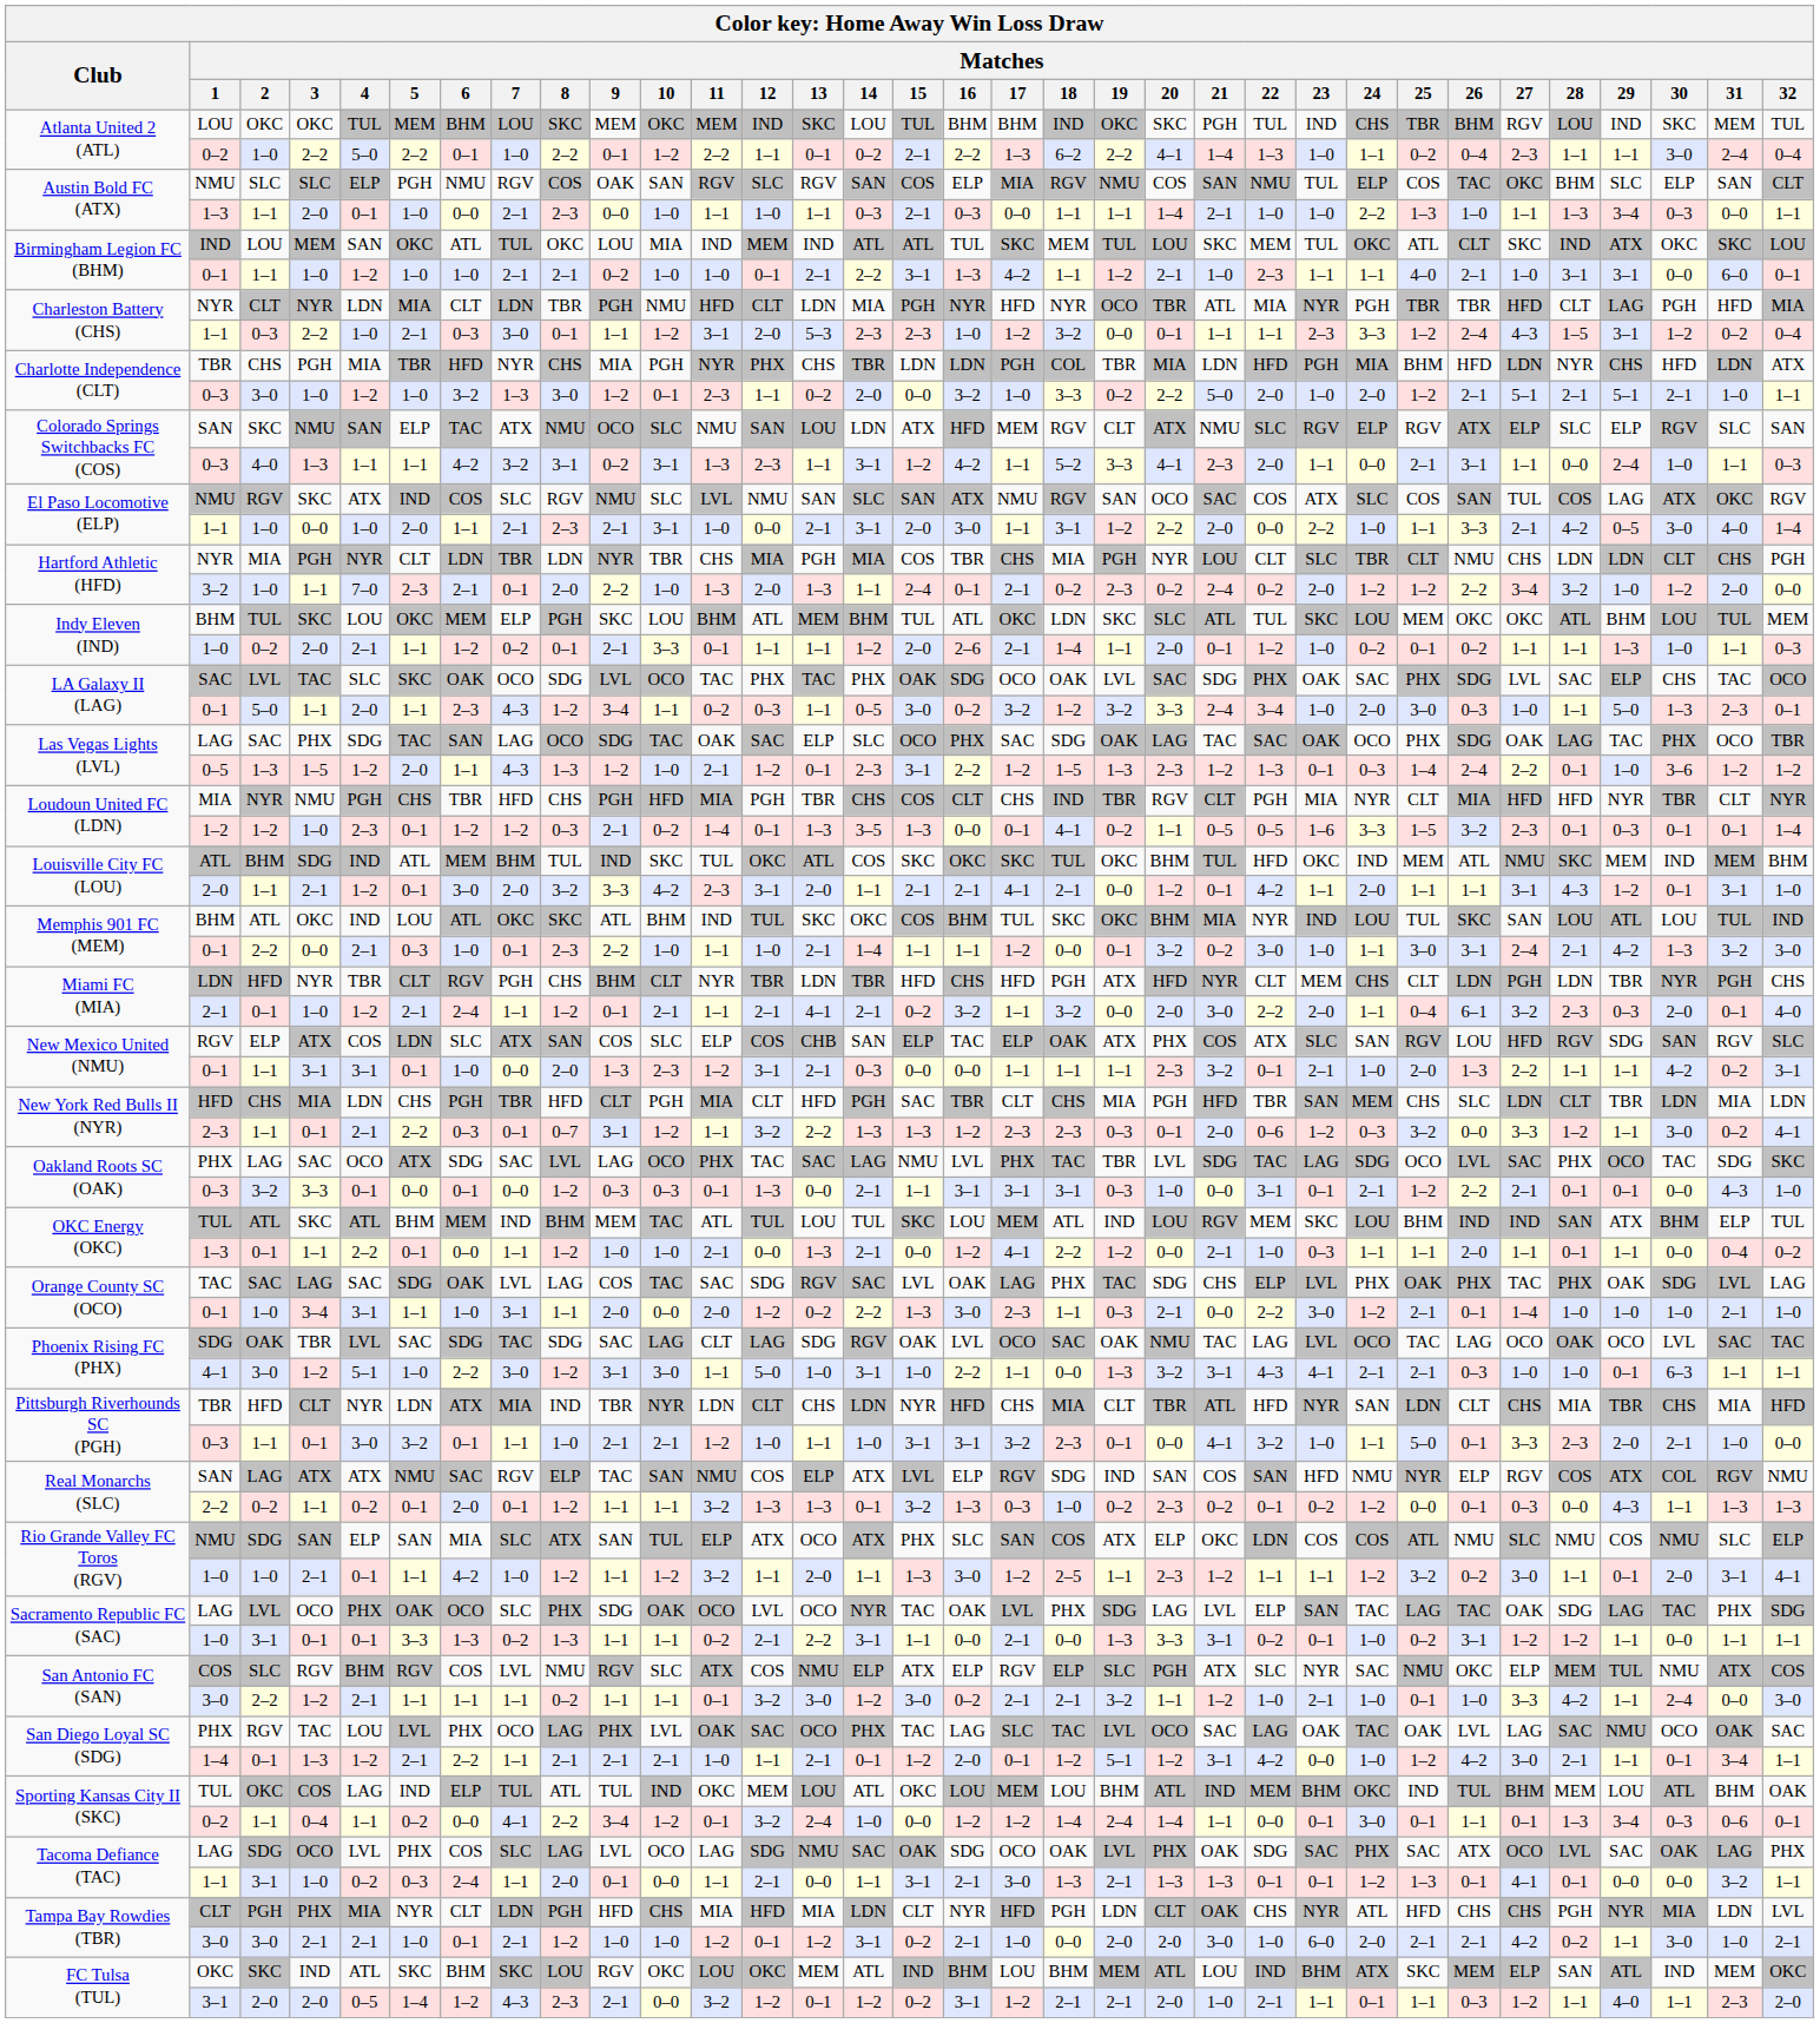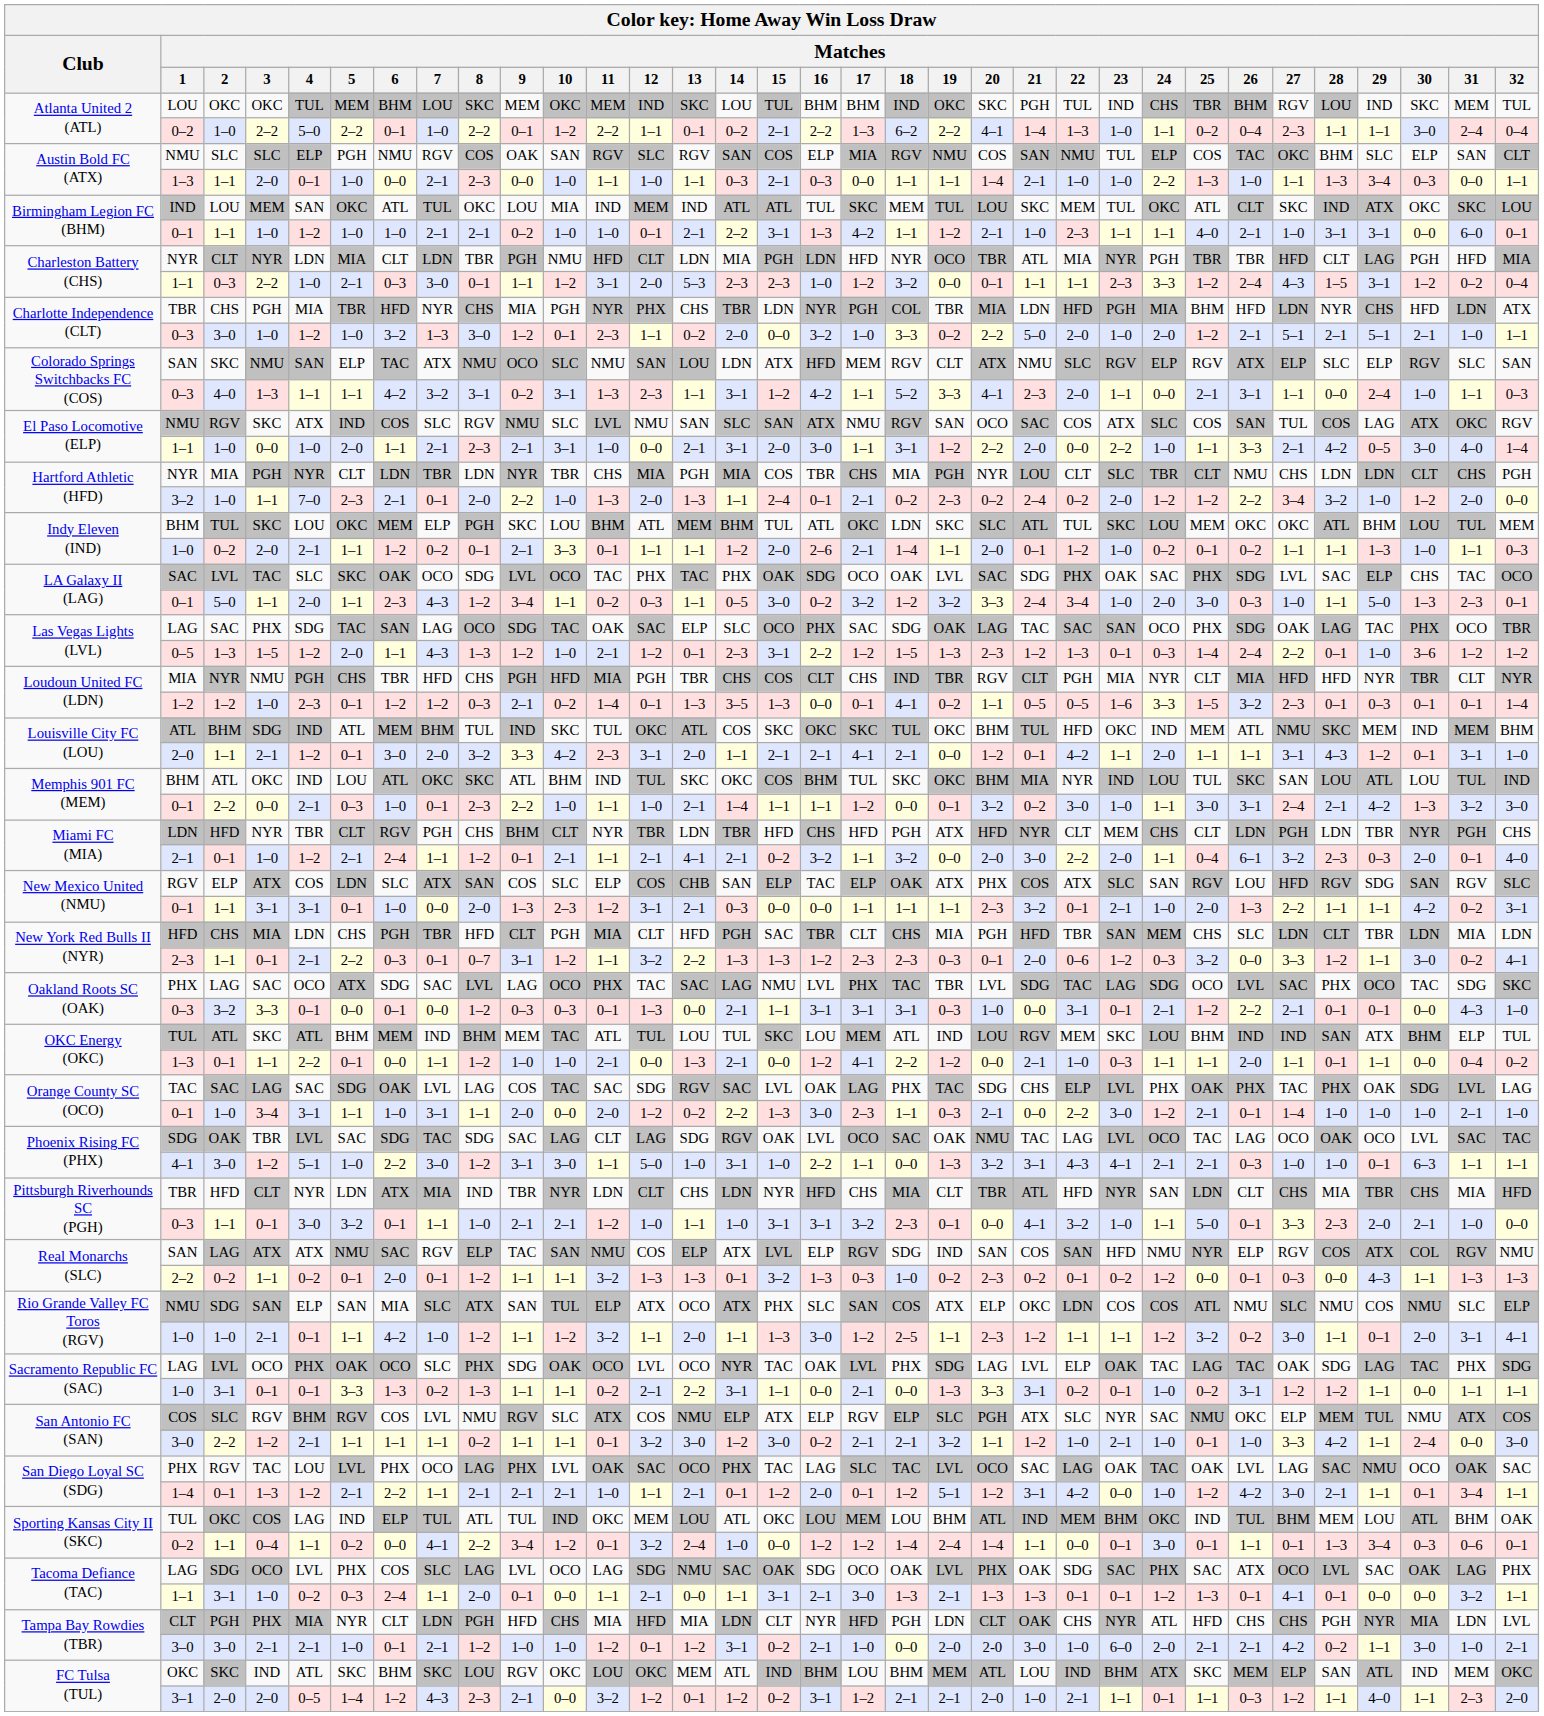Charleston Battery (CHS) / NYR | Matches / 16: NYR -> LDN
Charlotte Independence (CLT) / TBR | Matches / 16: LDN -> NYR
Las Vegas Lights (LVL) / LAG | Matches / 23: OAK -> SAN
Sacramento Republic FC (SAC) / LAG | Matches / 23: SAN -> OAK
